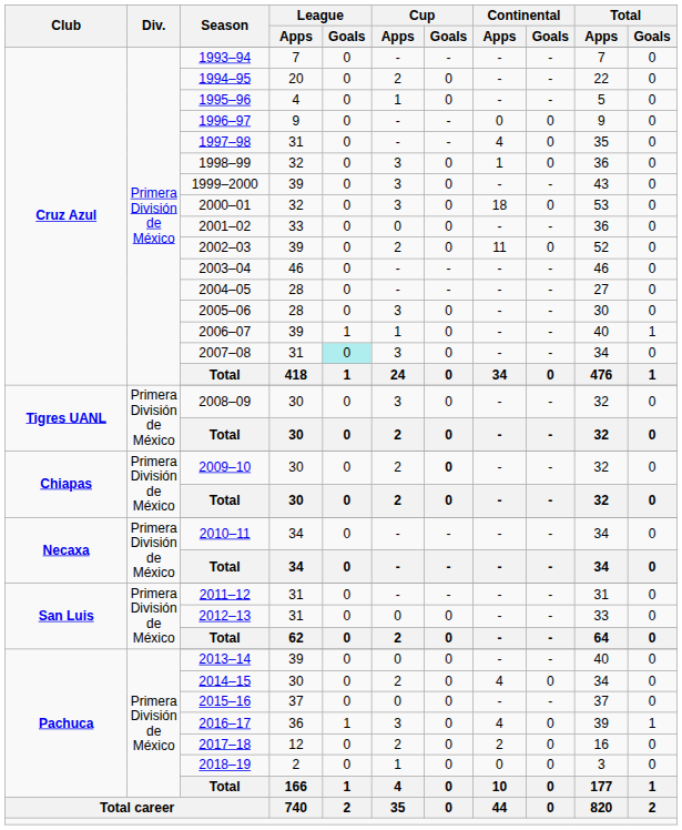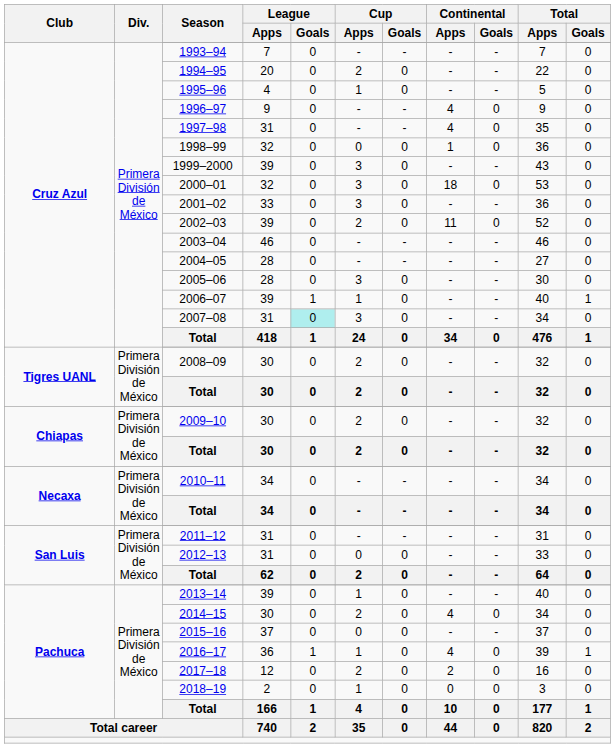1996–97 | Continental / Apps: 0 -> 4
1998–99 | Cup / Apps: 3 -> 0
2001–02 | Cup / Apps: 0 -> 3
2008–09 | Cup / Apps: 3 -> 2
2009–10 | Cup / Goals: bold -> normal
2013–14 | Cup / Apps: 0 -> 1
2016–17 | Cup / Apps: 3 -> 1
